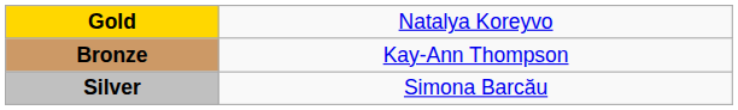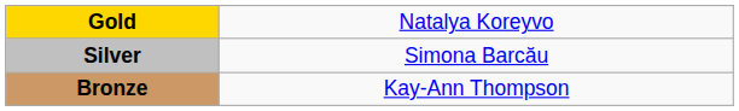rows swapped: Silver <-> Bronze
